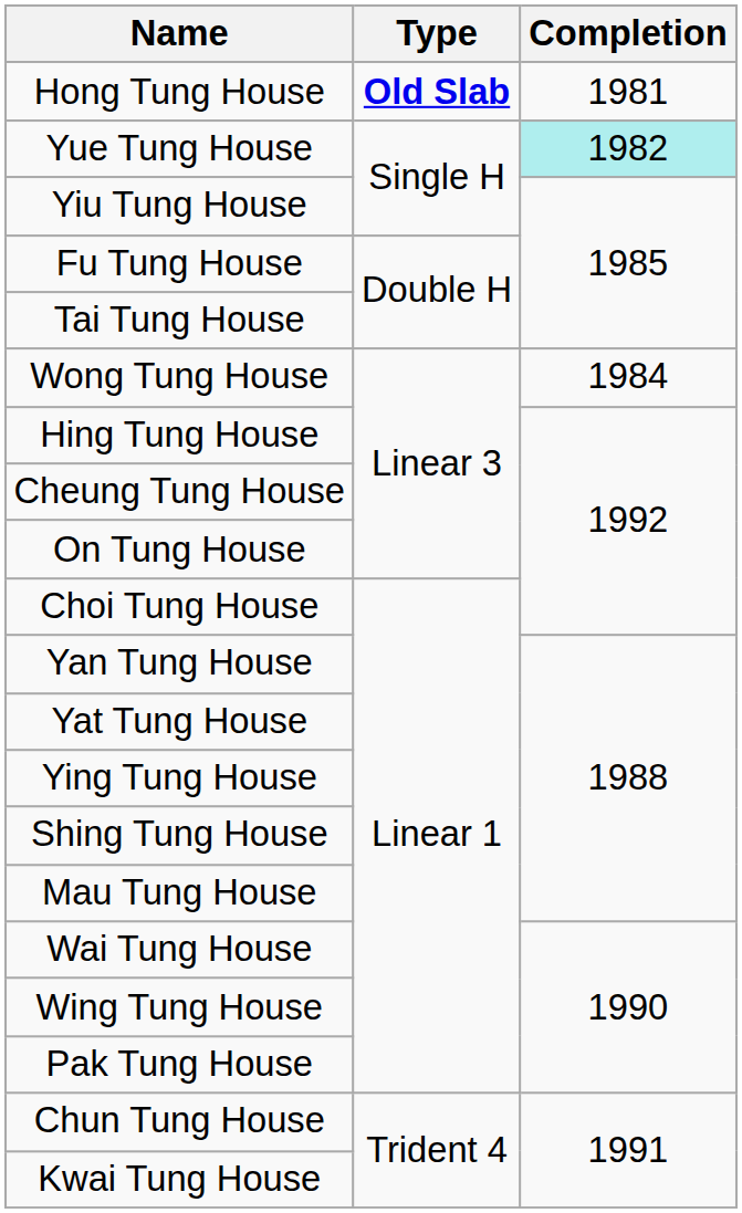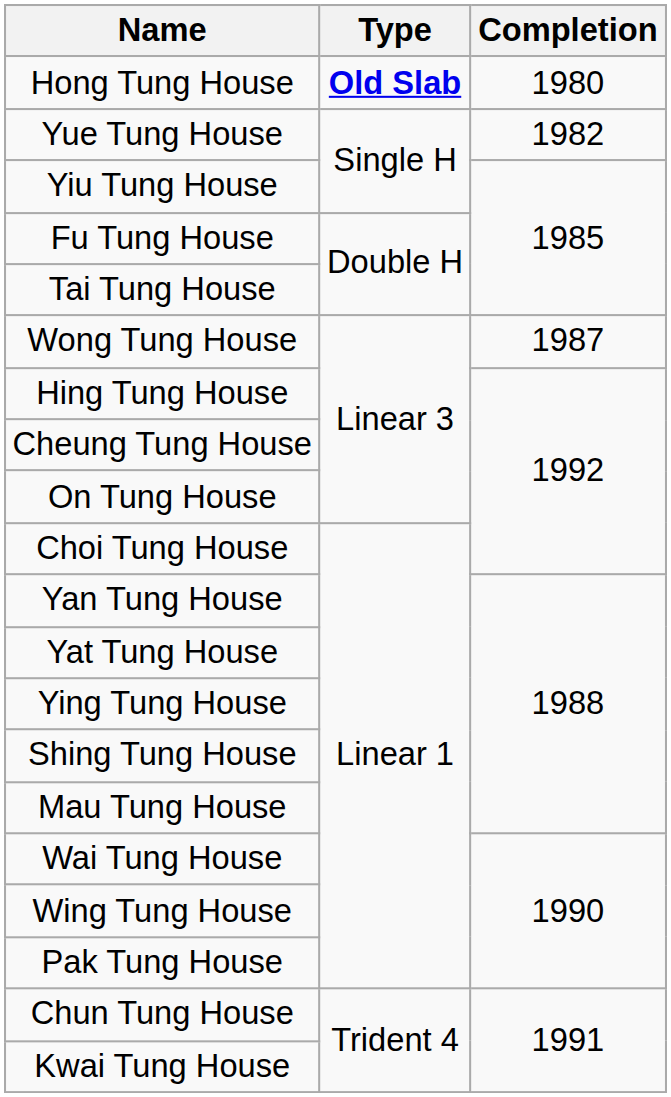Hong Tung House | Completion: 1981 -> 1980
Yue Tung House | Completion: paleturquoise background -> no background
Wong Tung House | Completion: 1984 -> 1987
